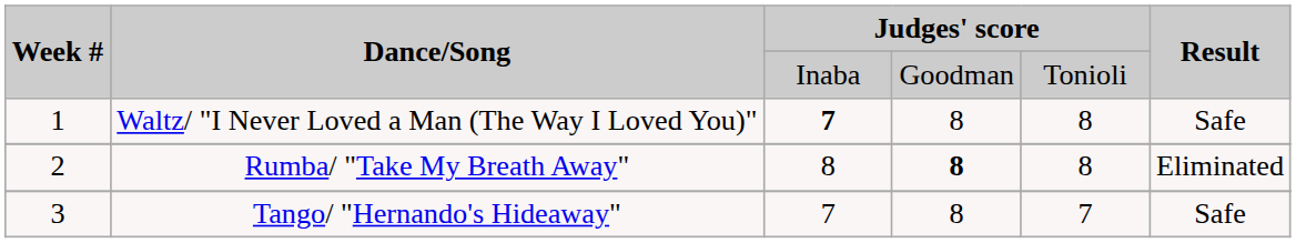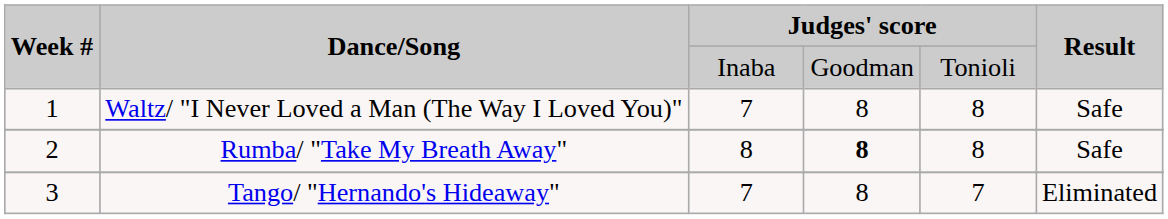Waltz/ "I Never Loved a Man (The Way I Loved You)" | column 3: bold -> normal
Rumba/ "Take My Breath Away" | Result: Eliminated -> Safe
Tango/ "Hernando's Hideaway" | Result: Safe -> Eliminated
